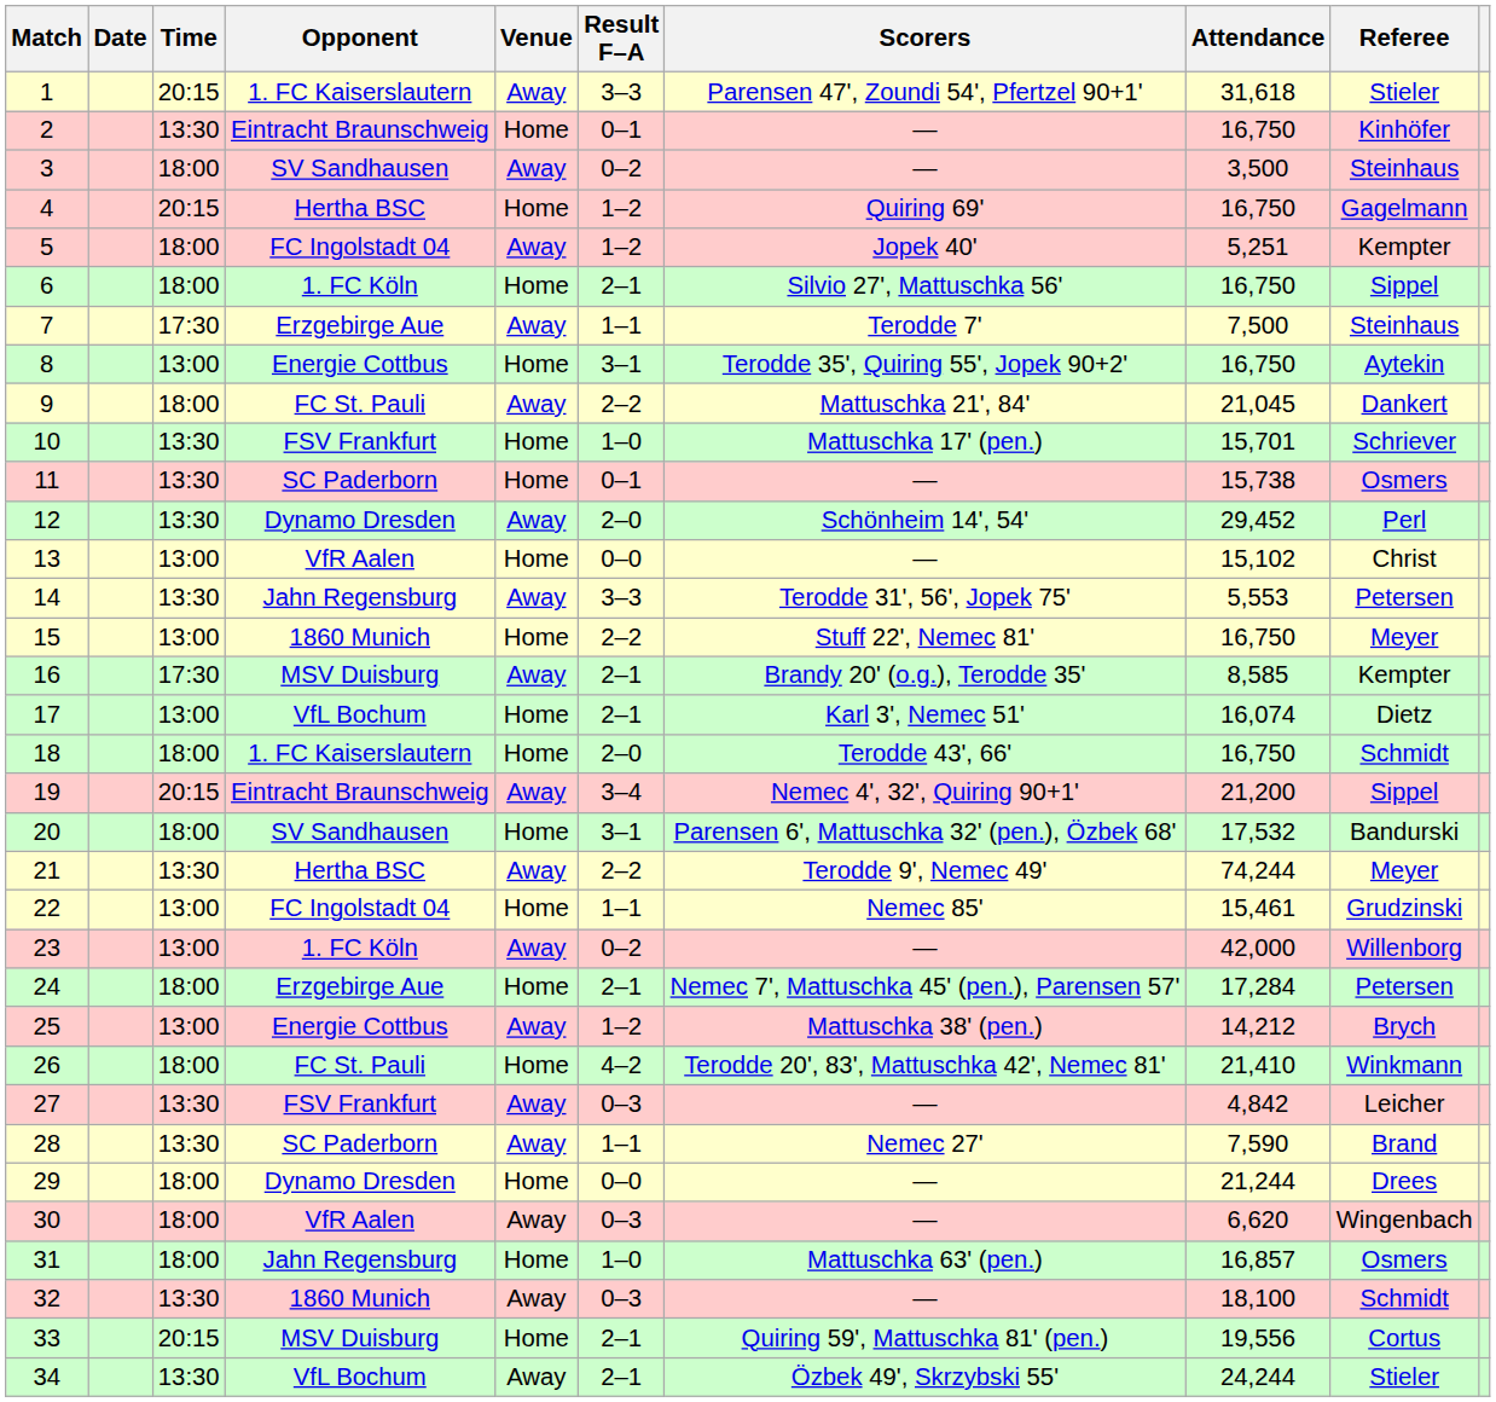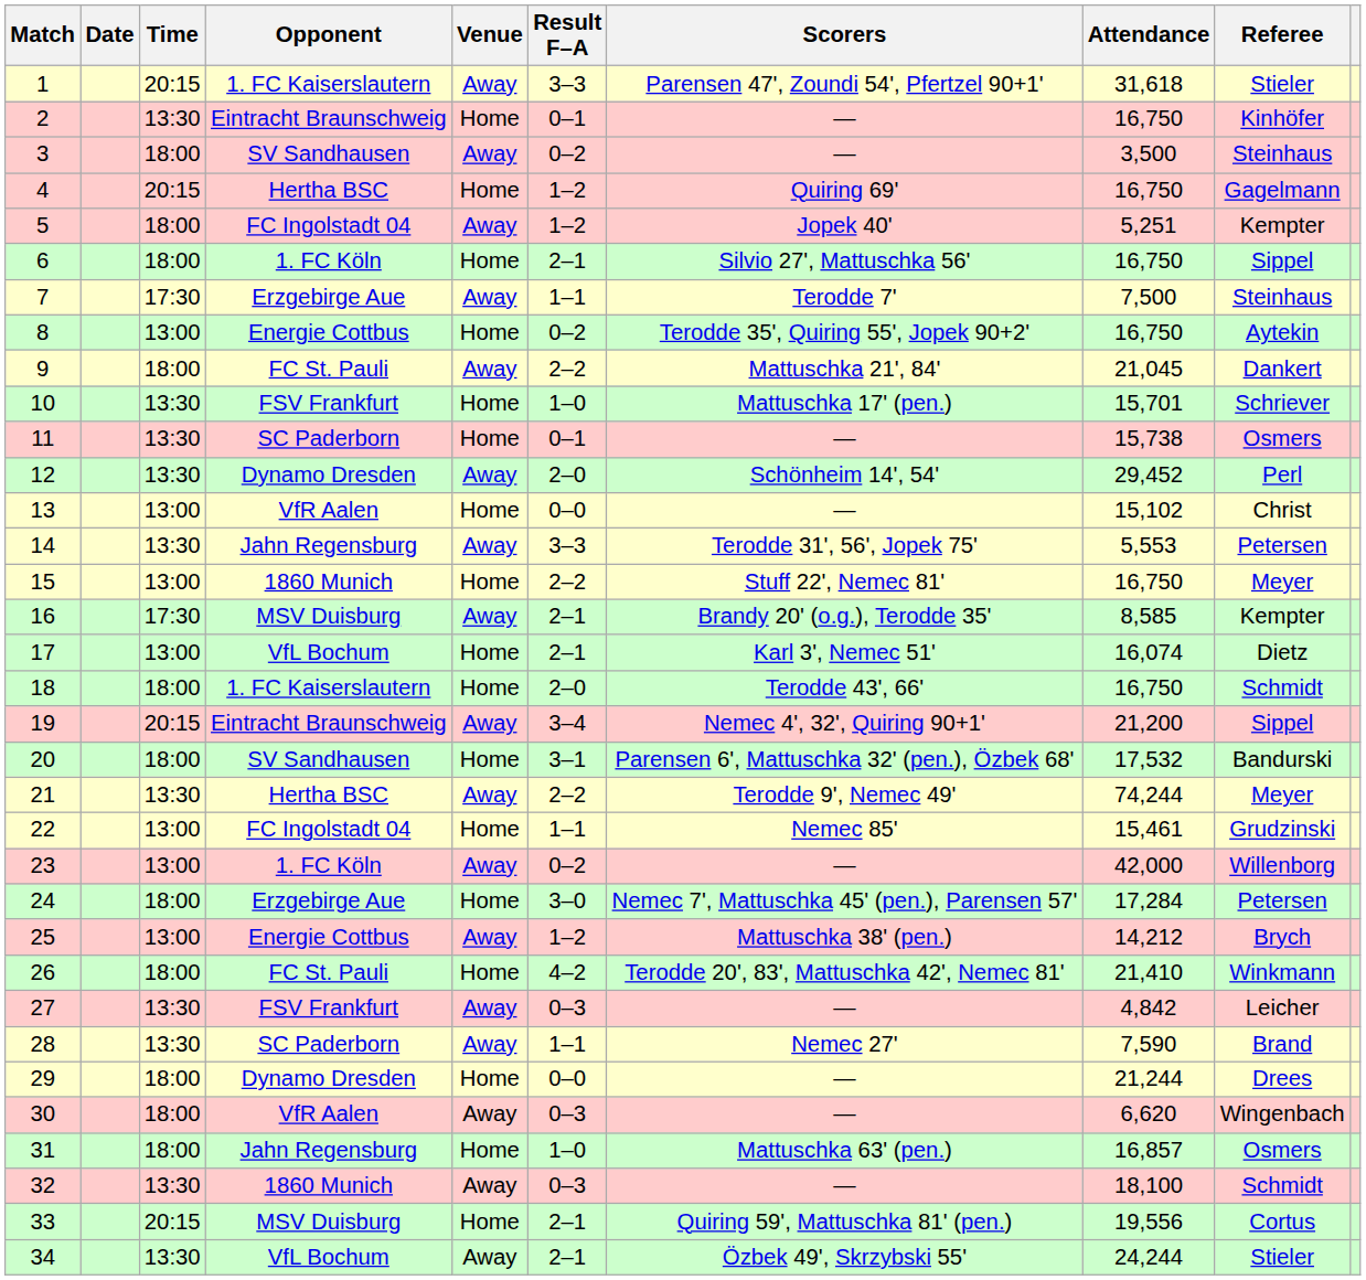8 | Result F–A: 3–1 -> 0–2
24 | Result F–A: 2–1 -> 3–0
